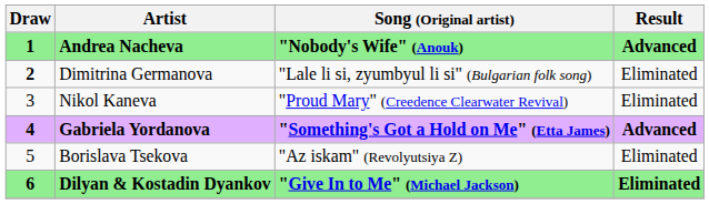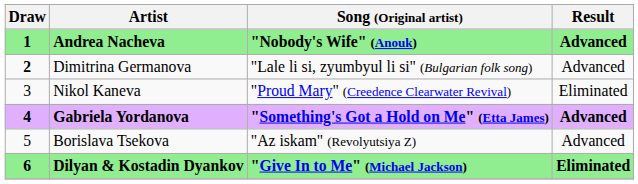Dimitrina Germanova | Result: Eliminated -> Advanced
Borislava Tsekova | Result: Eliminated -> Advanced
